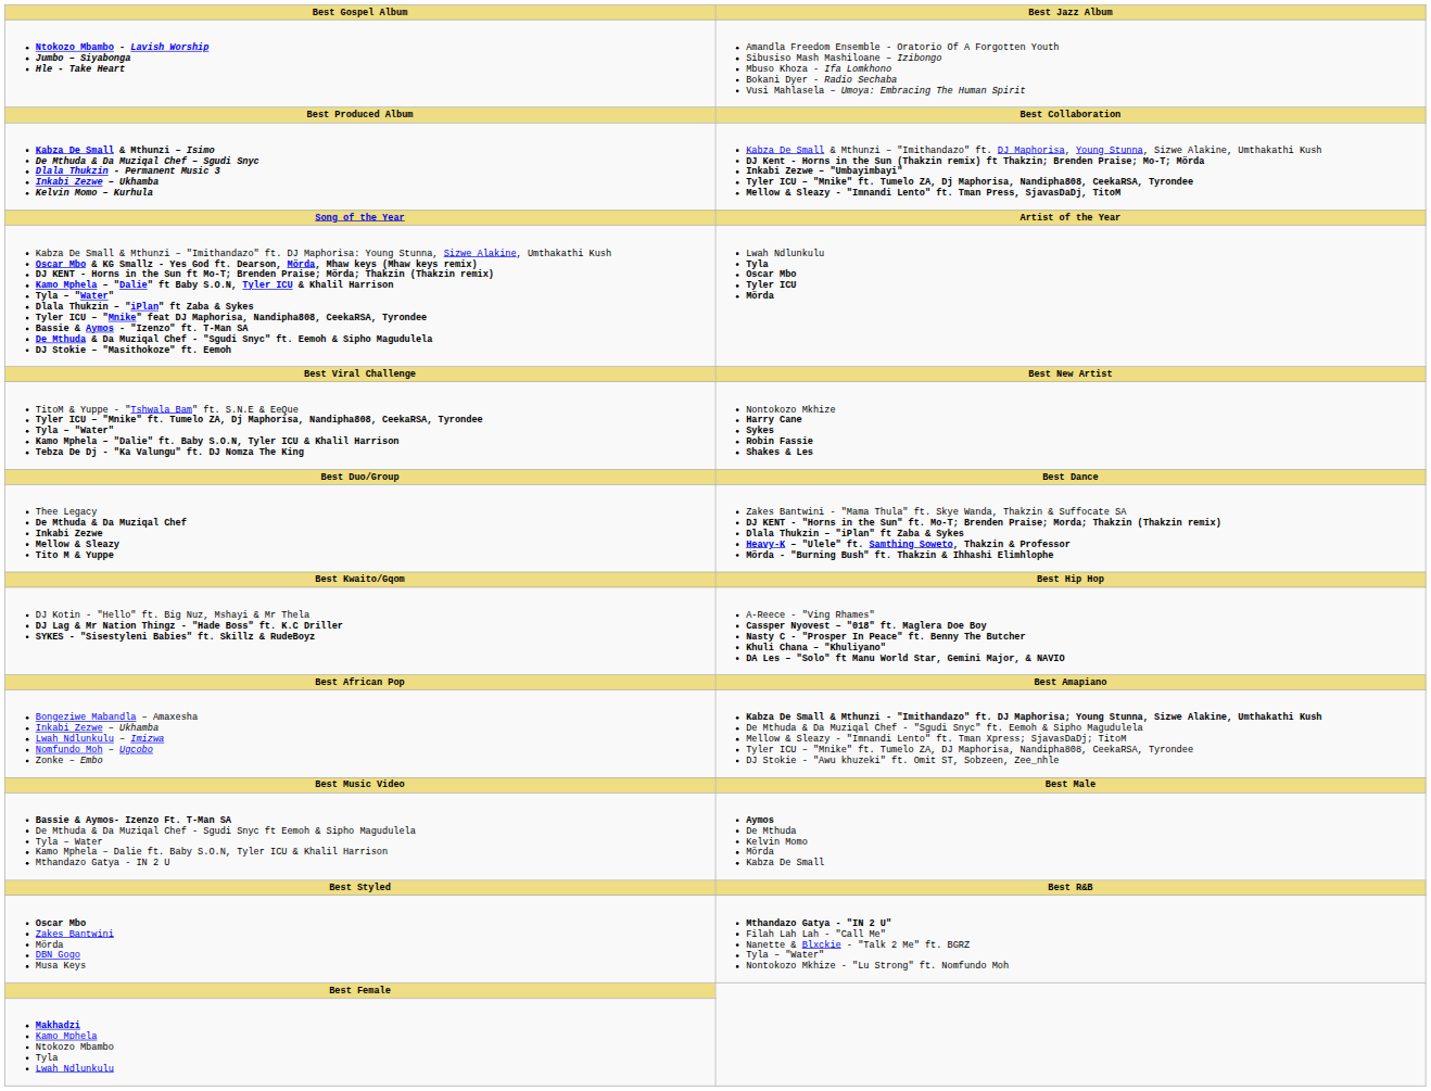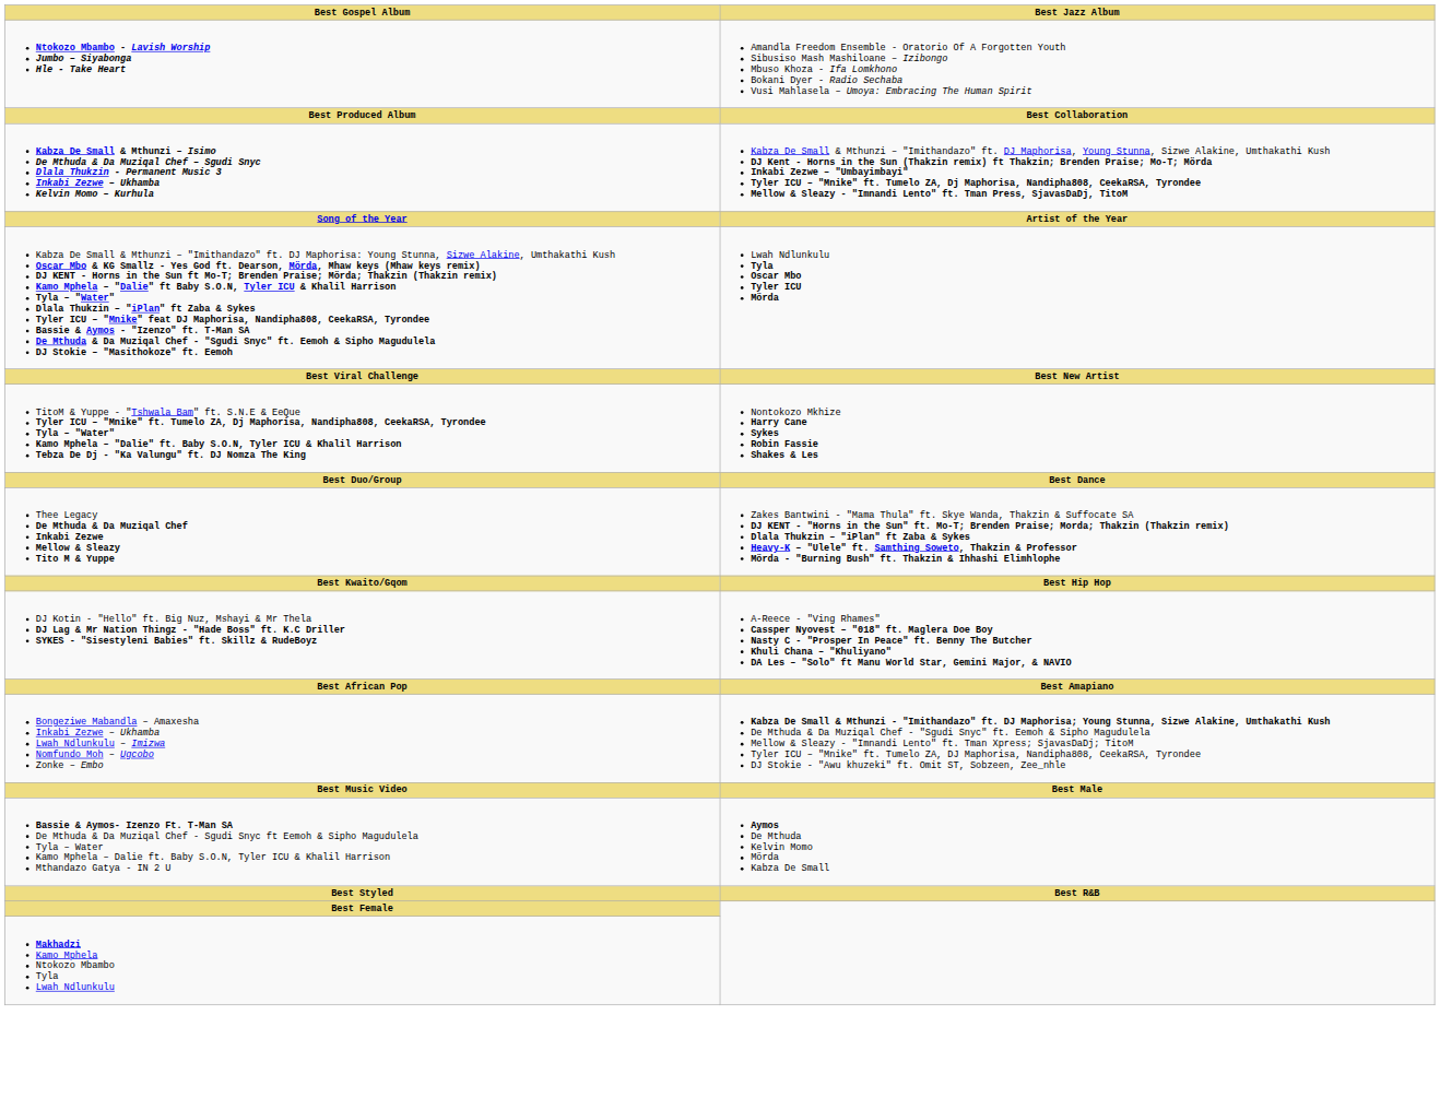- row: Oscar Mbo Zakes Bantwini Mörda DBN Gogo Musa Keys | Mthandazo Gatya - "IN 2 U" Filah Lah Lah - "Call Me" Nanette & Blxckie - "Talk 2 Me" ft. BGRZ Tyla – "Water" Nontokozo Mkhize - "Lu Strong" ft. Nomfundo Moh
